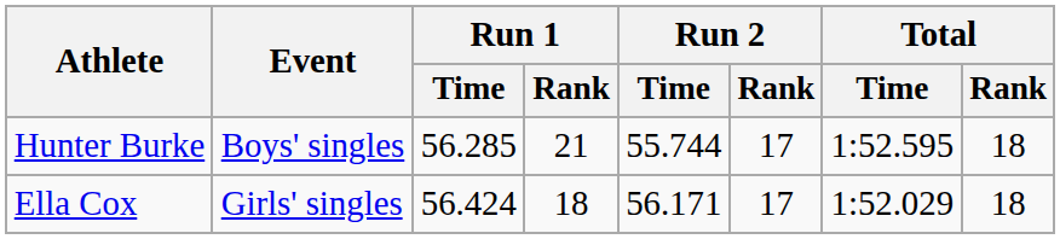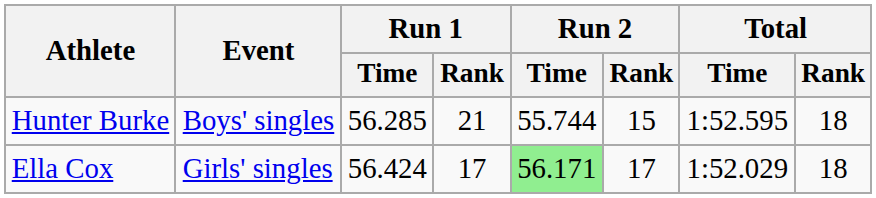Hunter Burke | Run 2 / Rank: 17 -> 15
Ella Cox | Run 1 / Rank: 18 -> 17
Ella Cox | Run 2 / Time: no background -> lightgreen background
